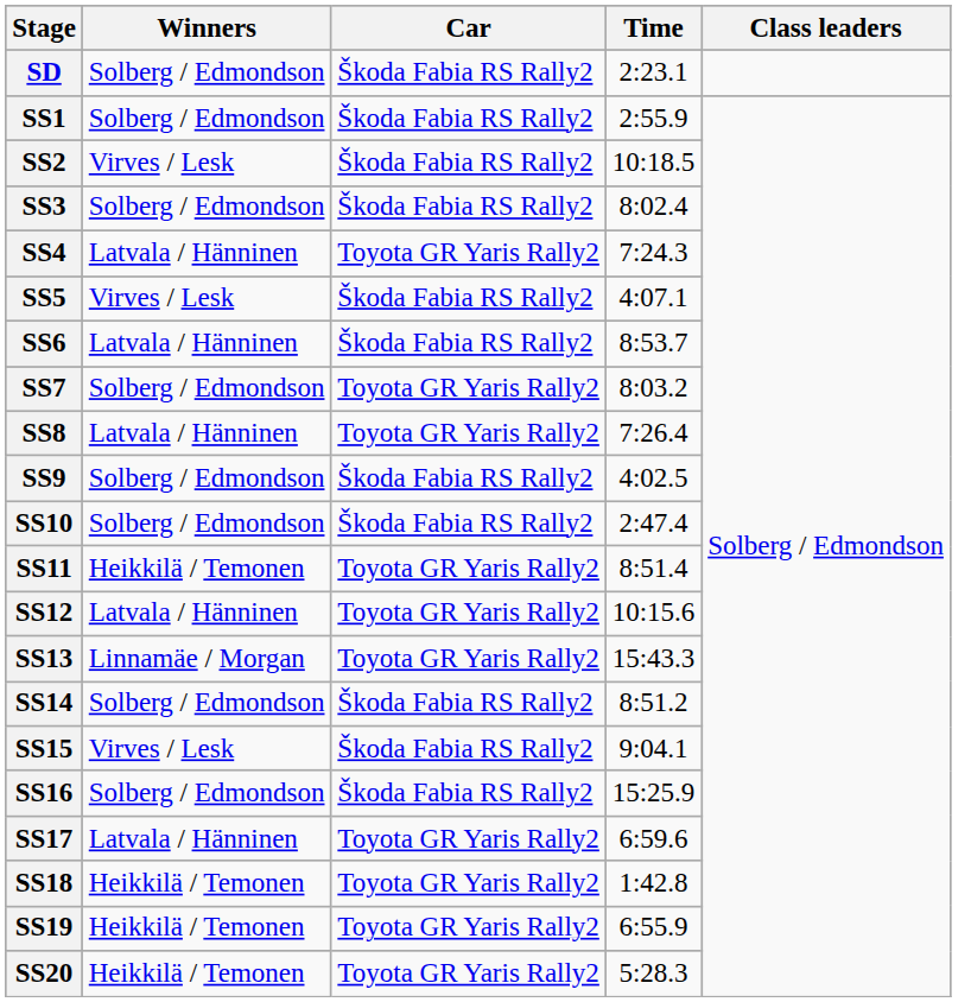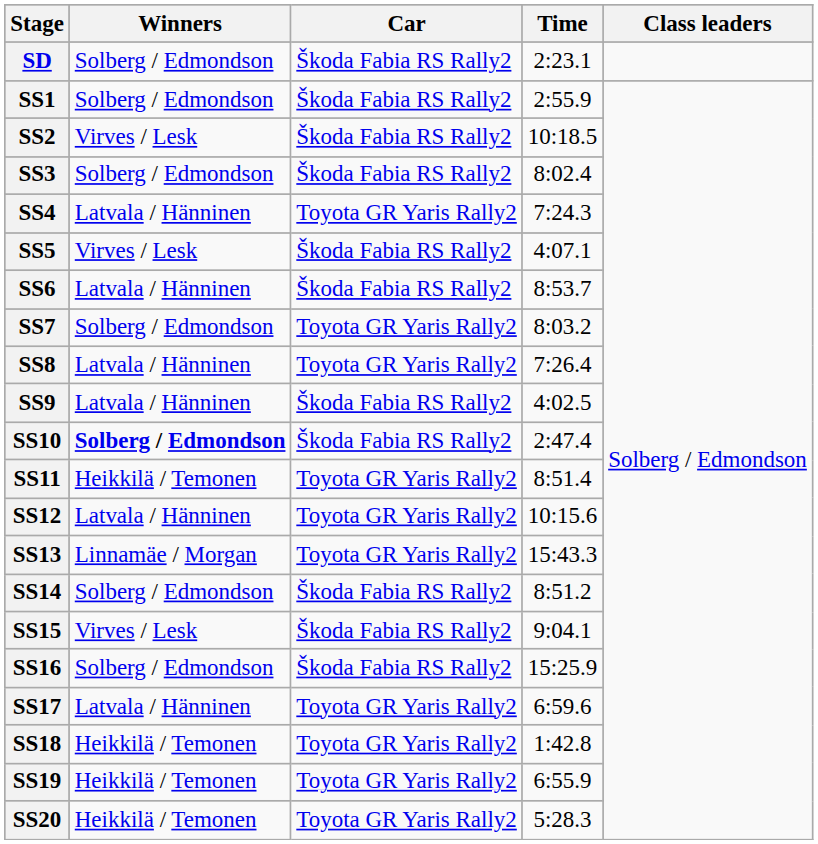SS9 | Winners: Solberg / Edmondson -> Latvala / Hänninen
SS10 | Winners: normal -> bold
